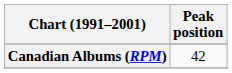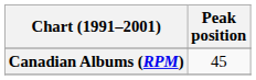Canadian Albums (RPM) | Peak position: 42 -> 45
